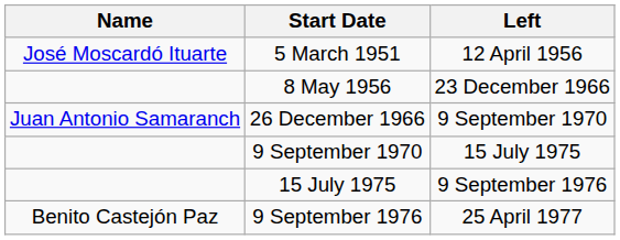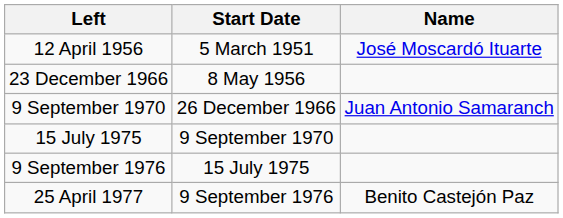columns swapped: Name <-> Left
